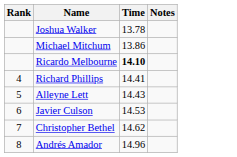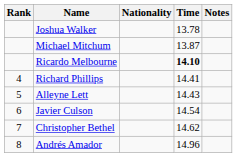+ column: Nationality
Michael Mitchum | Time: 13.86 -> 13.87
Javier Culson | Time: 14.53 -> 14.54
